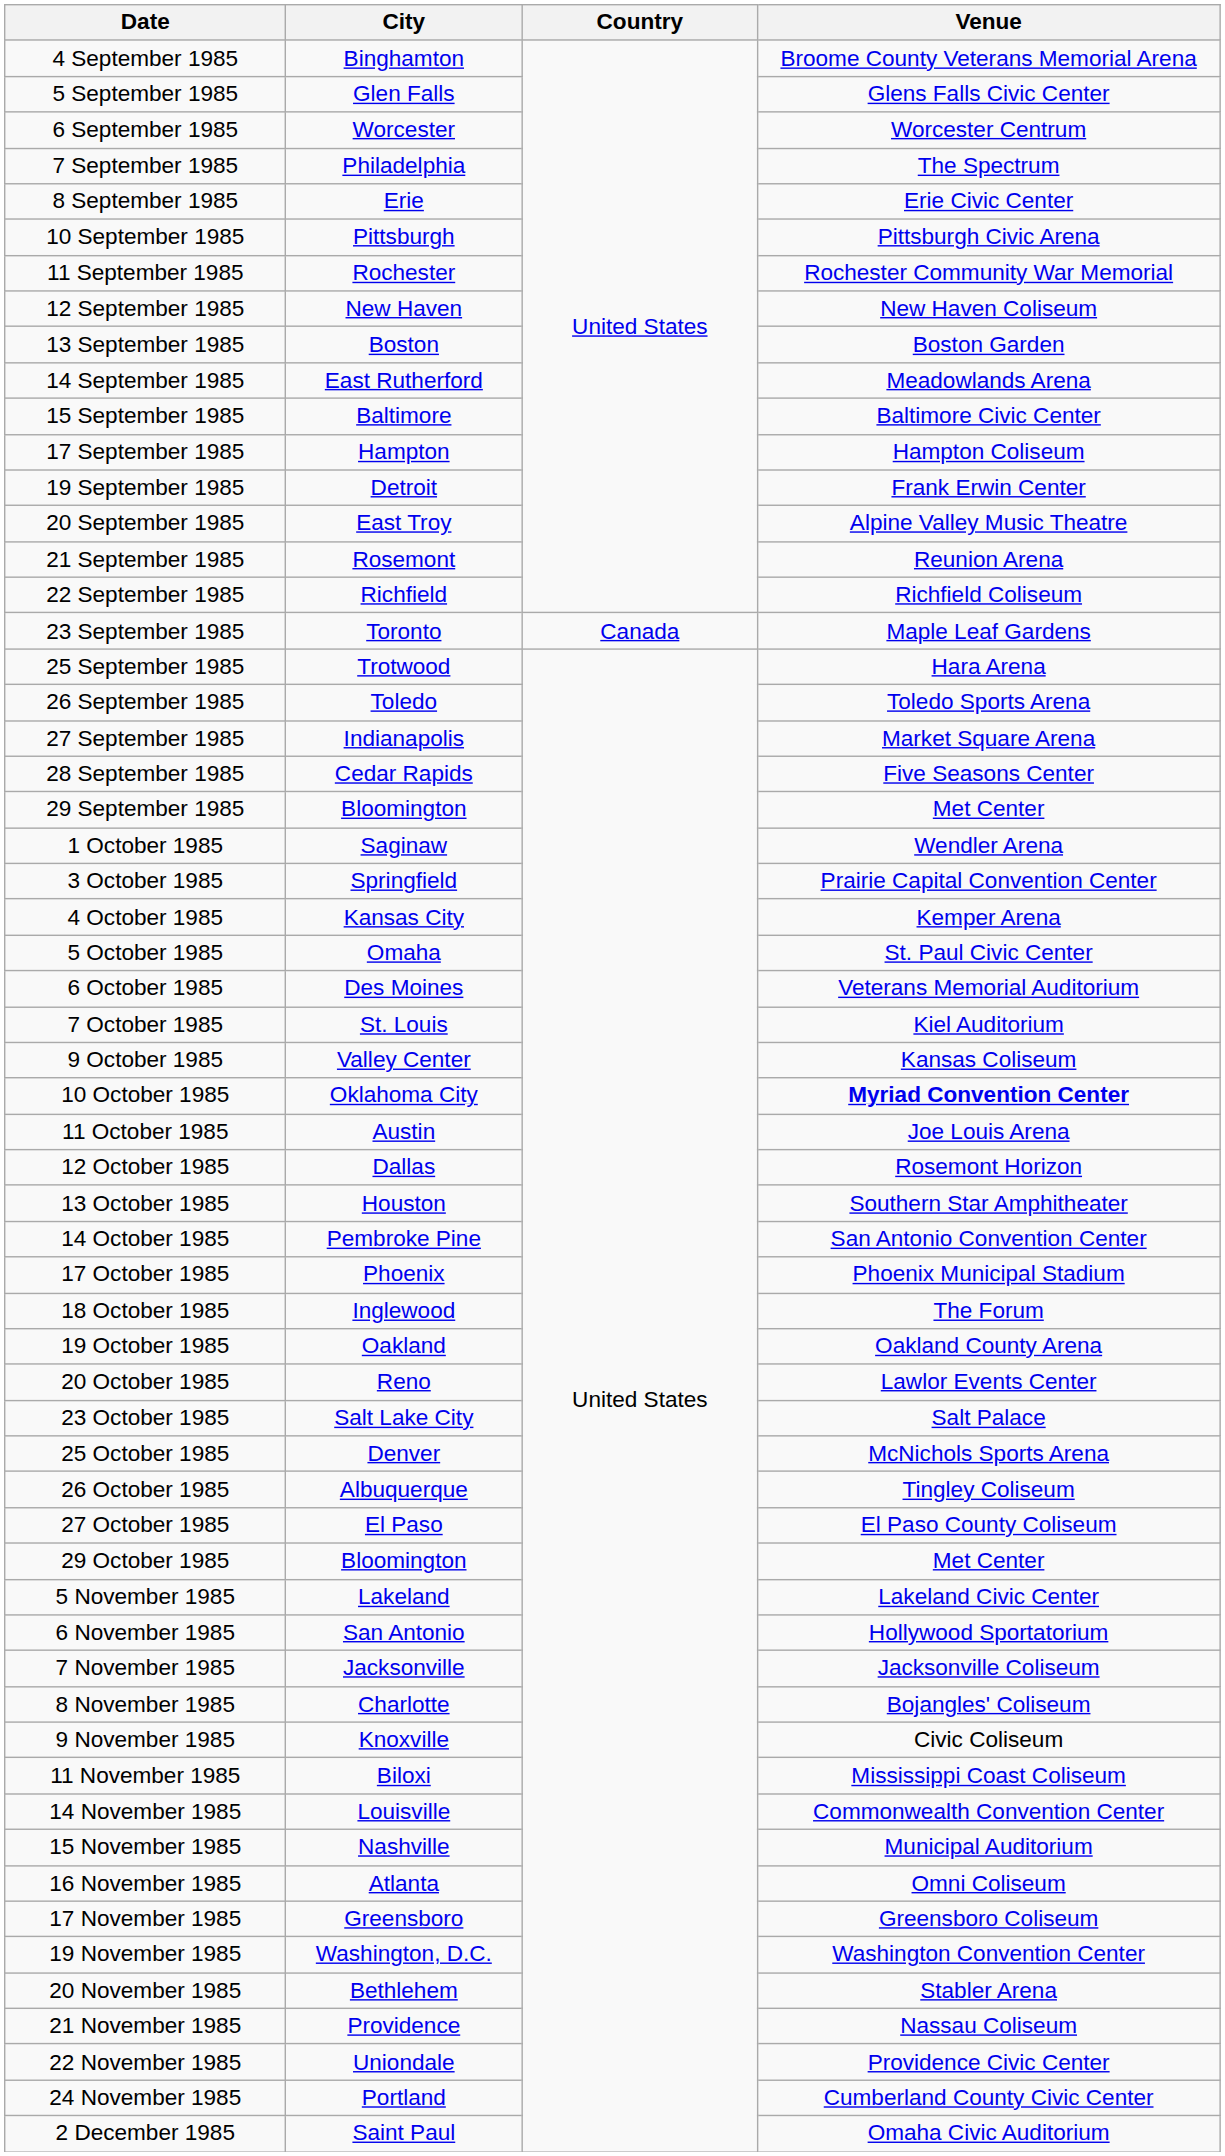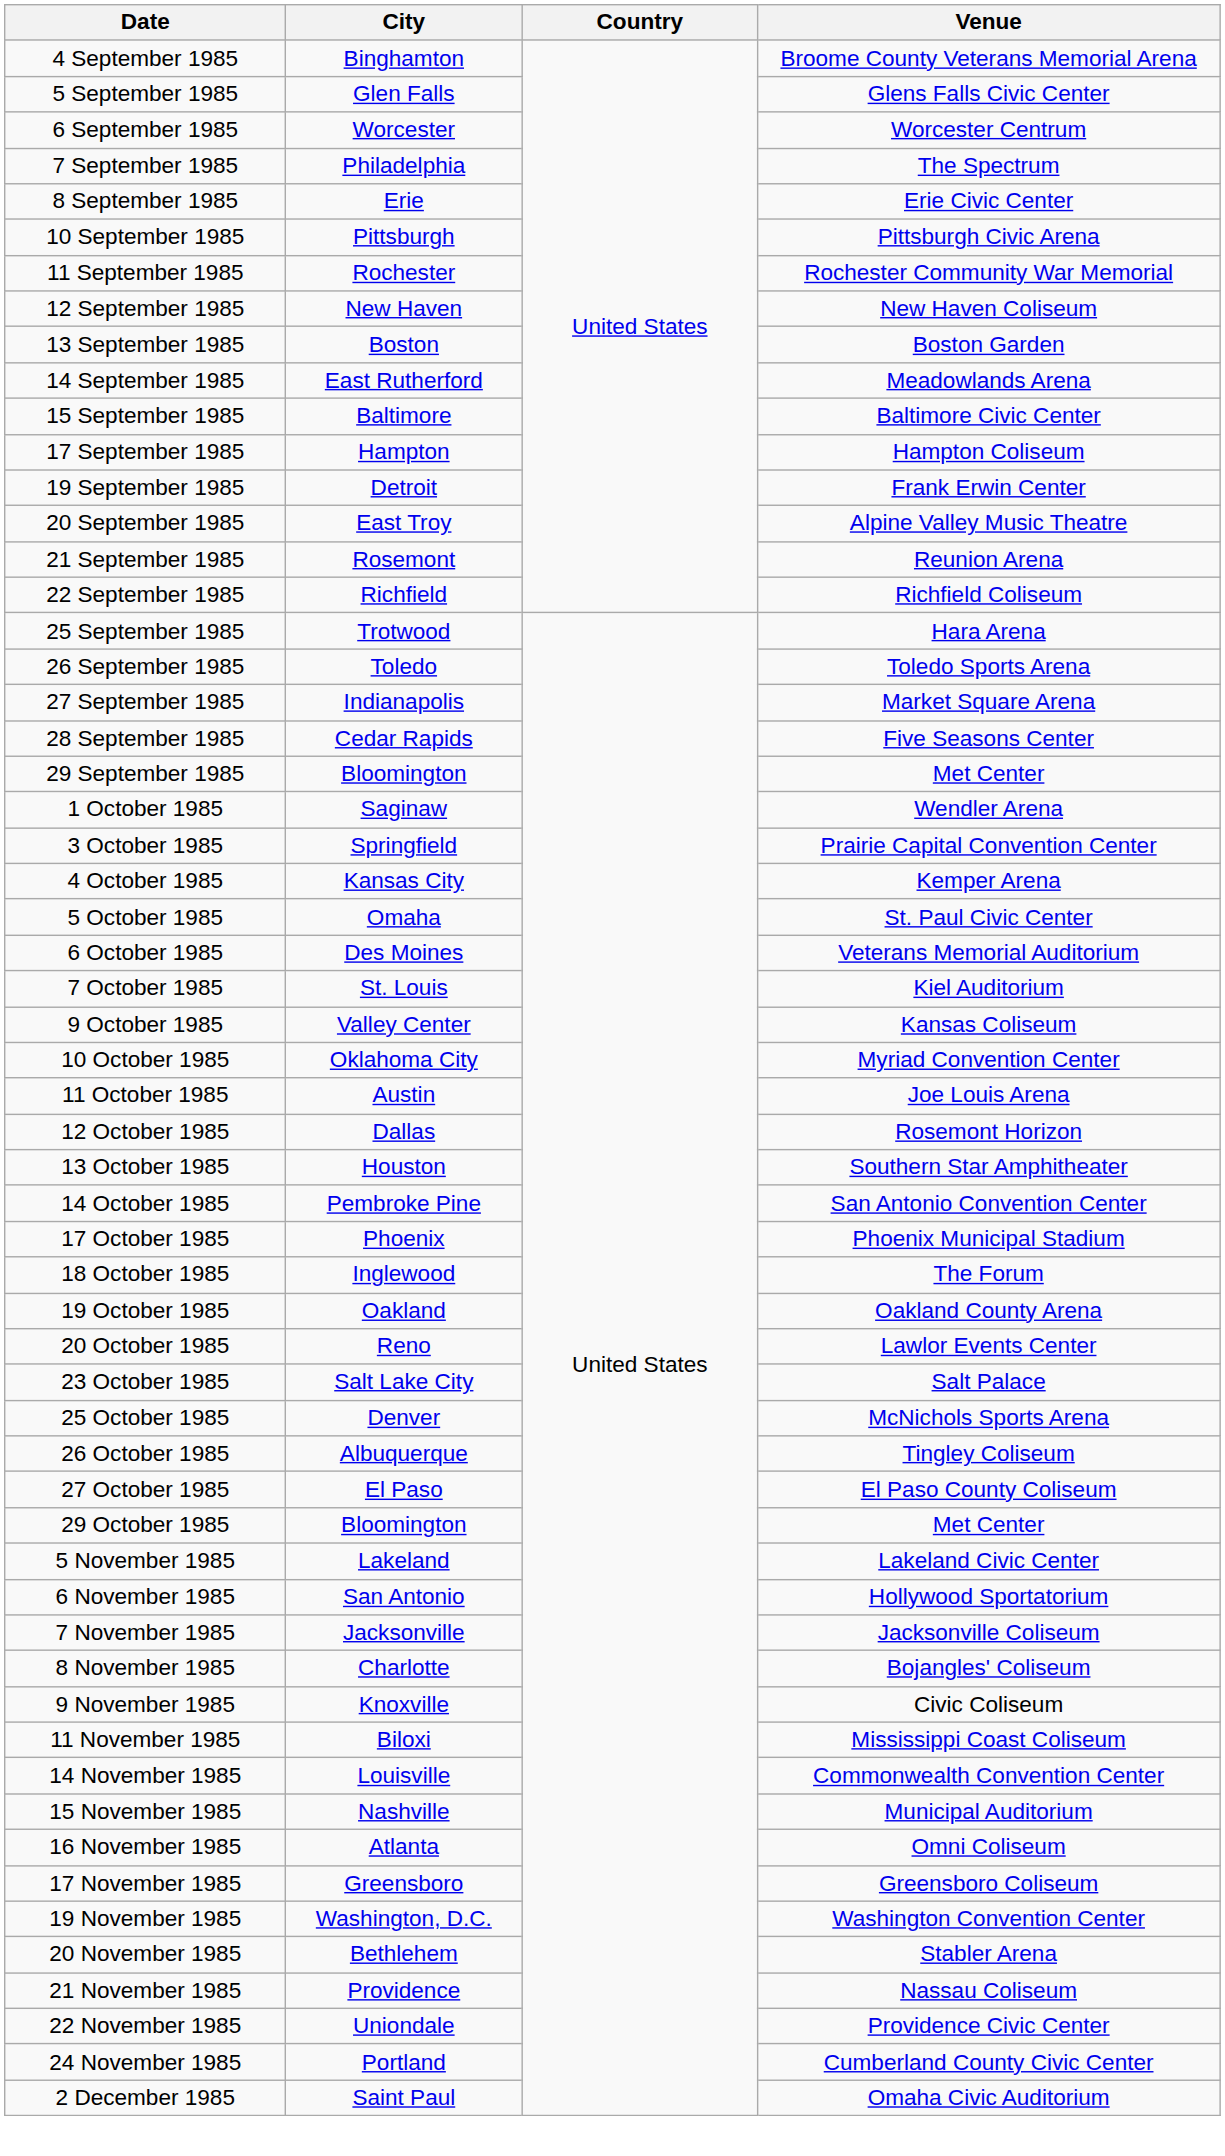- row: 23 September 1985 | Toronto | Canada | Maple Leaf Gardens
10 October 1985 | Venue: bold -> normal
